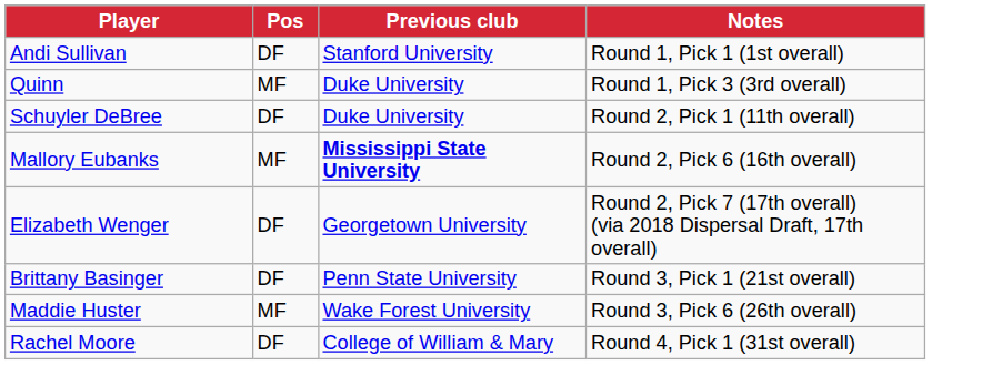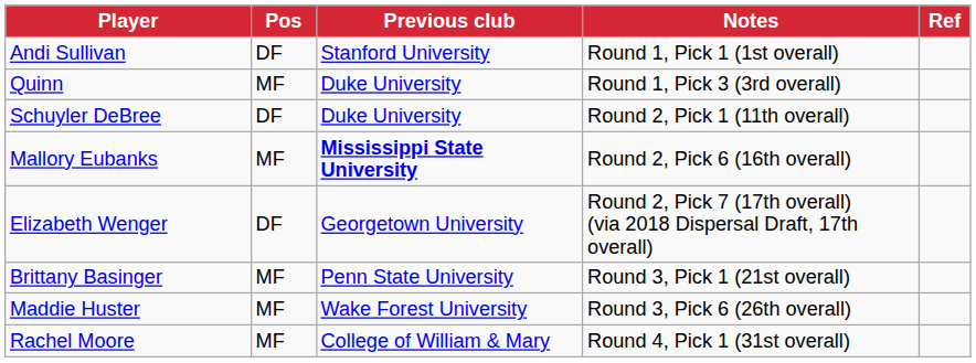+ column: Ref
Brittany Basinger | Pos: DF -> MF
Rachel Moore | Pos: DF -> MF
